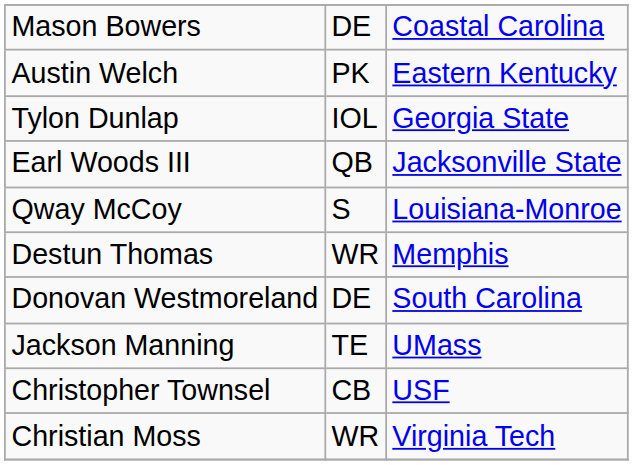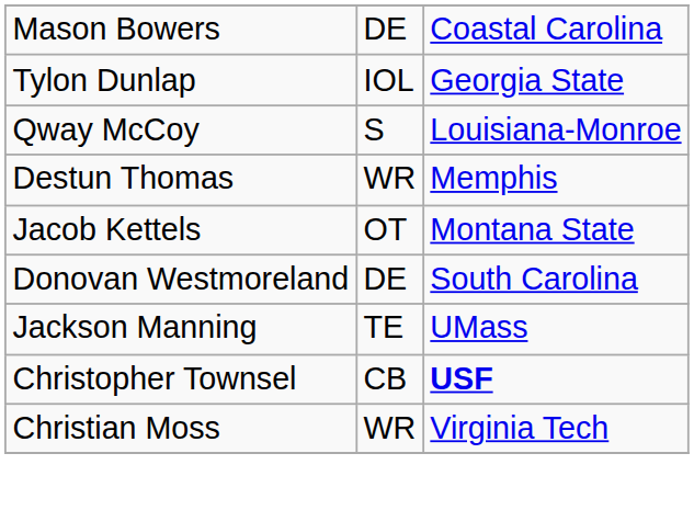- row: Austin Welch | PK | Eastern Kentucky
- row: Earl Woods III | QB | Jacksonville State
+ row: Jacob Kettels | OT | Montana State
Christopher Townsel | column 3: normal -> bold
